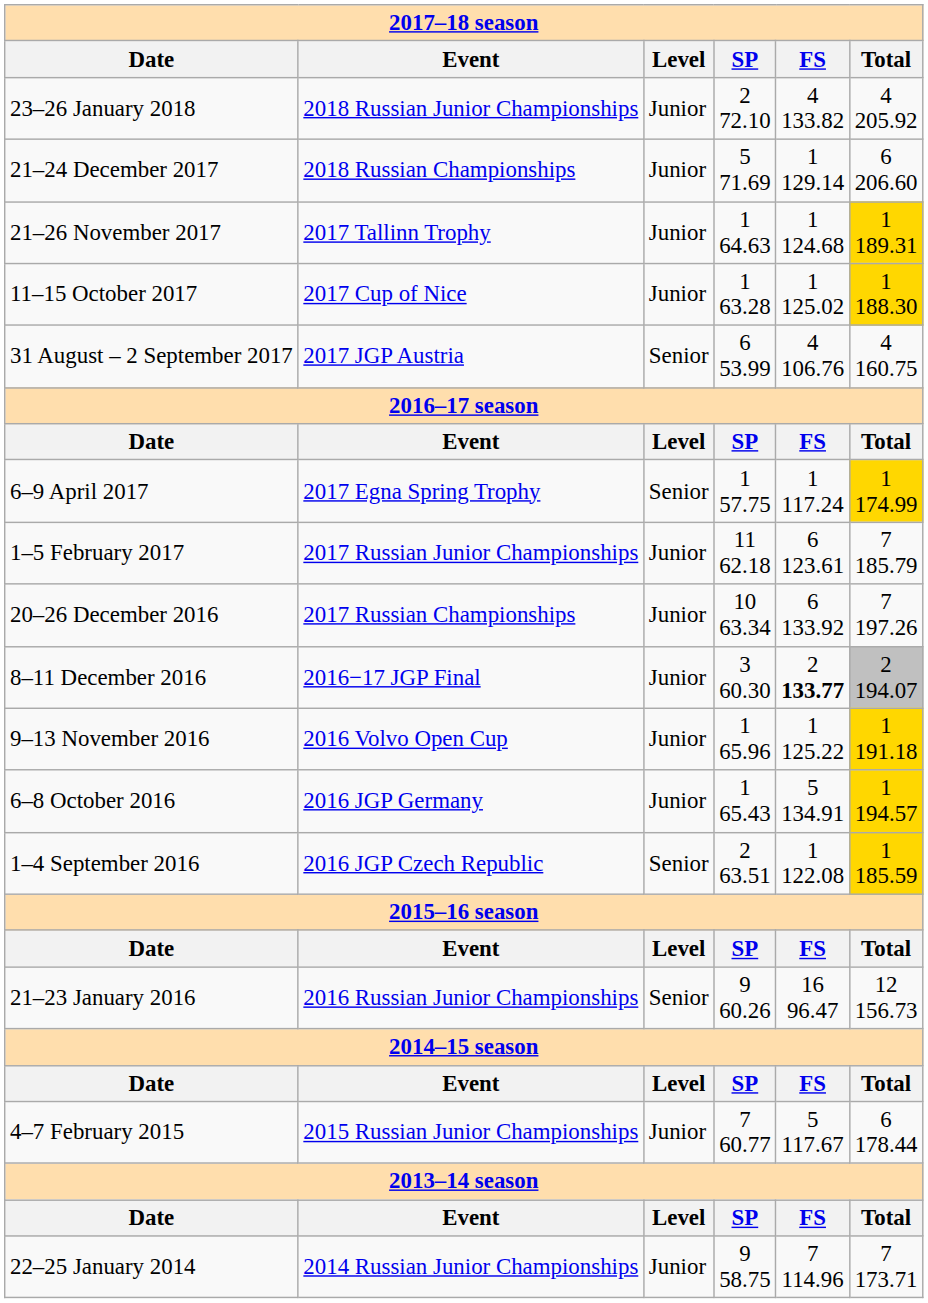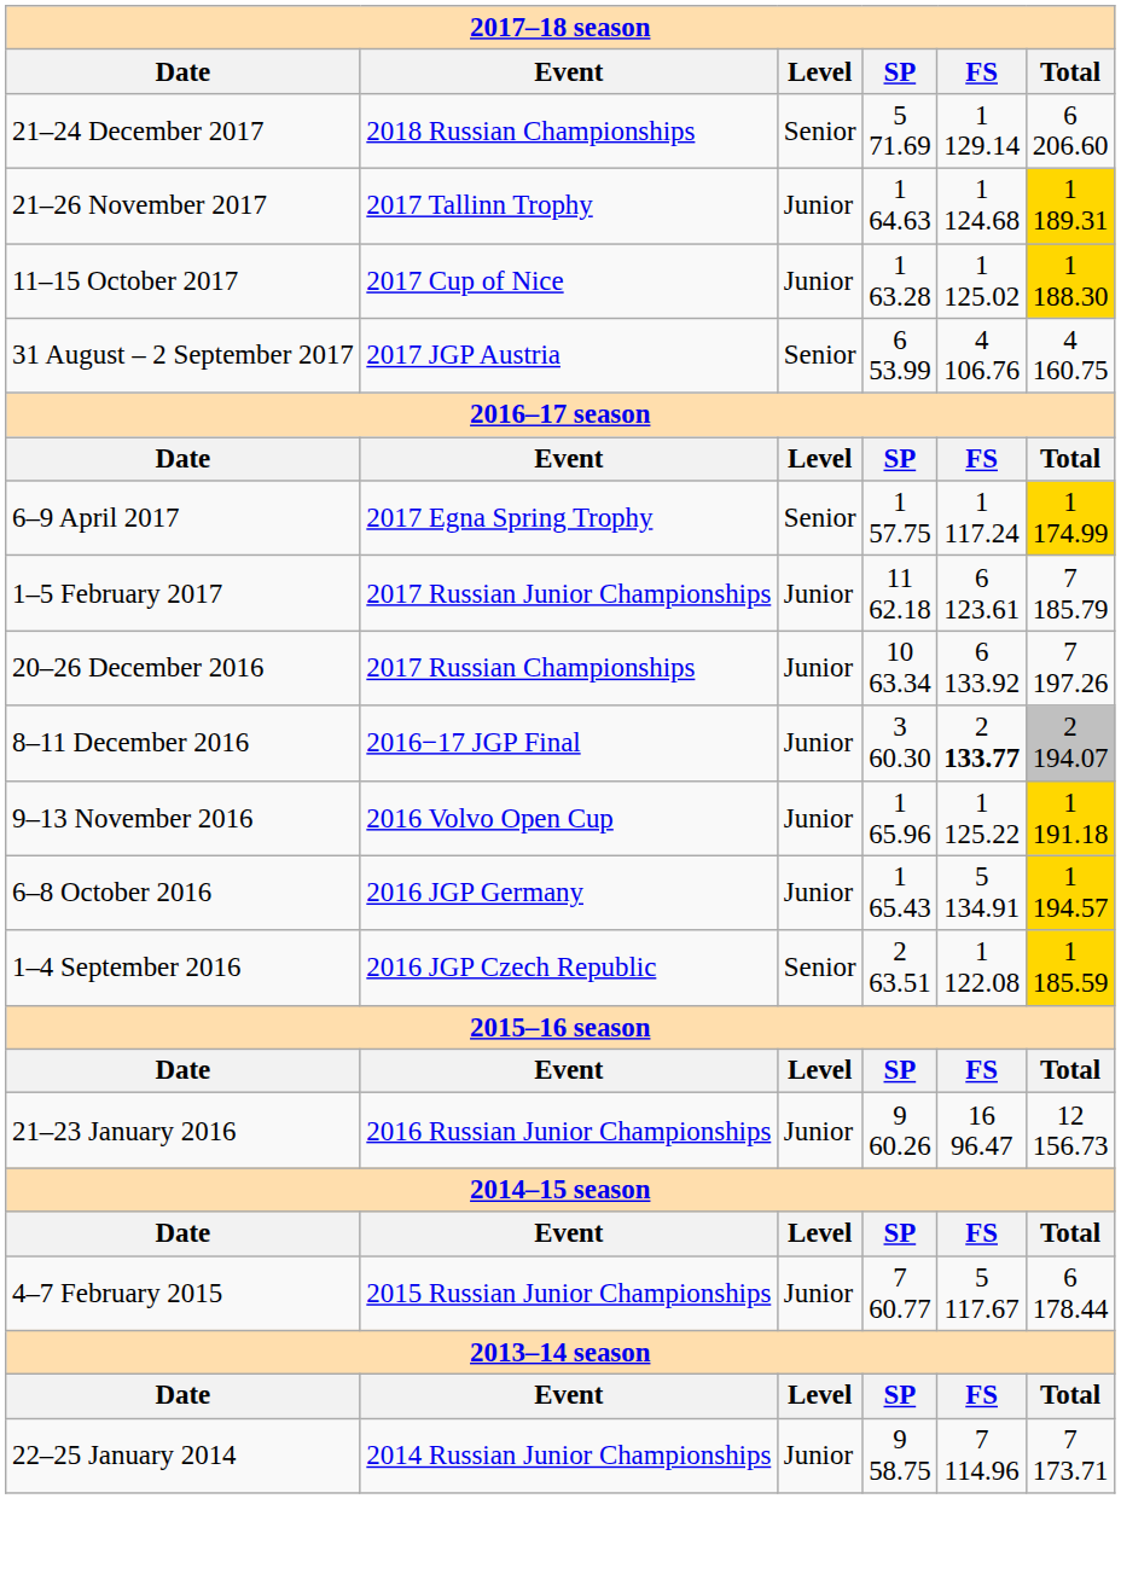- row: 23–26 January 2018 | 2018 Russian Junior Championships | Junior | 2 72.10 | 4 133.82 | 4 205.92
21–24 December 2017 | column 3: Junior -> Senior
21–23 January 2016 | column 3: Senior -> Junior
